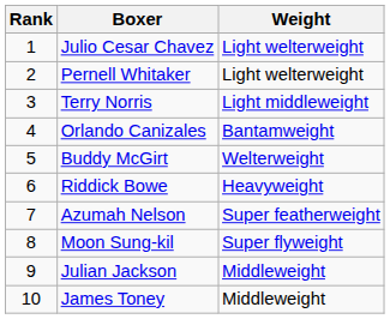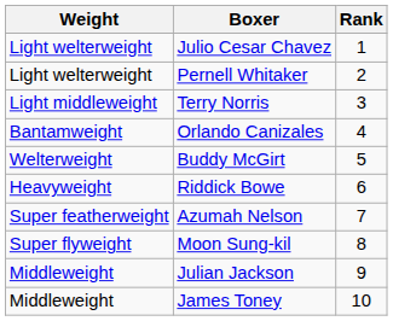columns swapped: Rank <-> Weight
